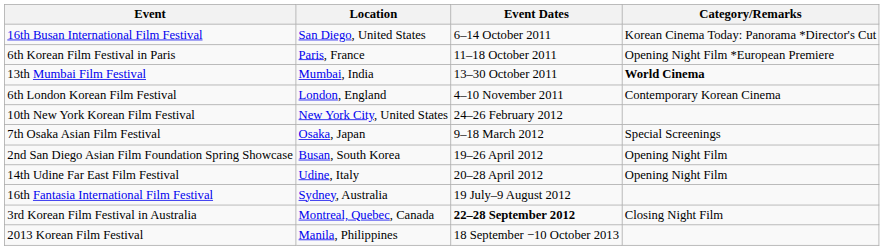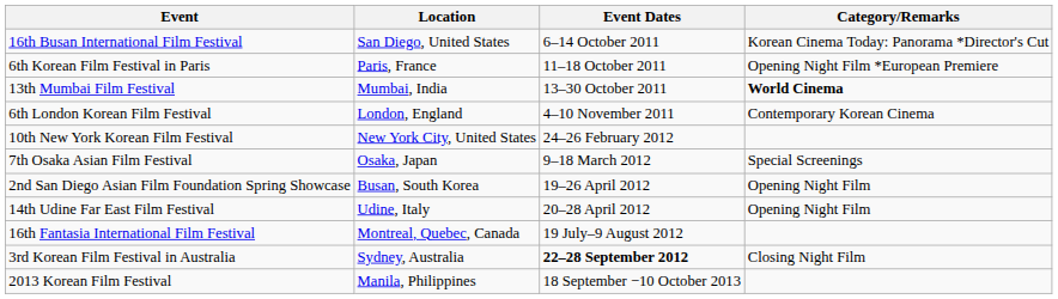16th Fantasia International Film Festival | Location: Sydney, Australia -> Montreal, Quebec, Canada
3rd Korean Film Festival in Australia | Location: Montreal, Quebec, Canada -> Sydney, Australia
